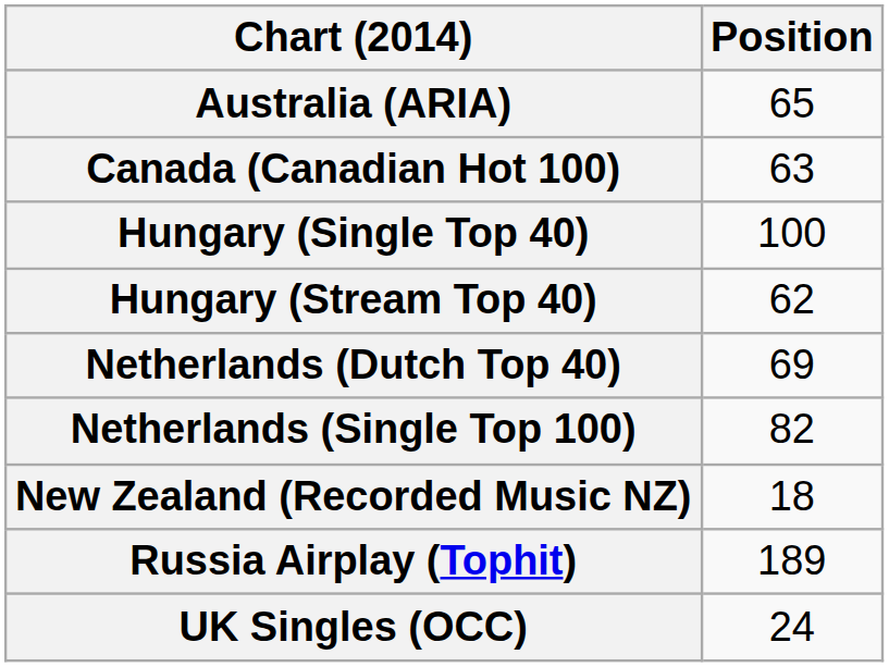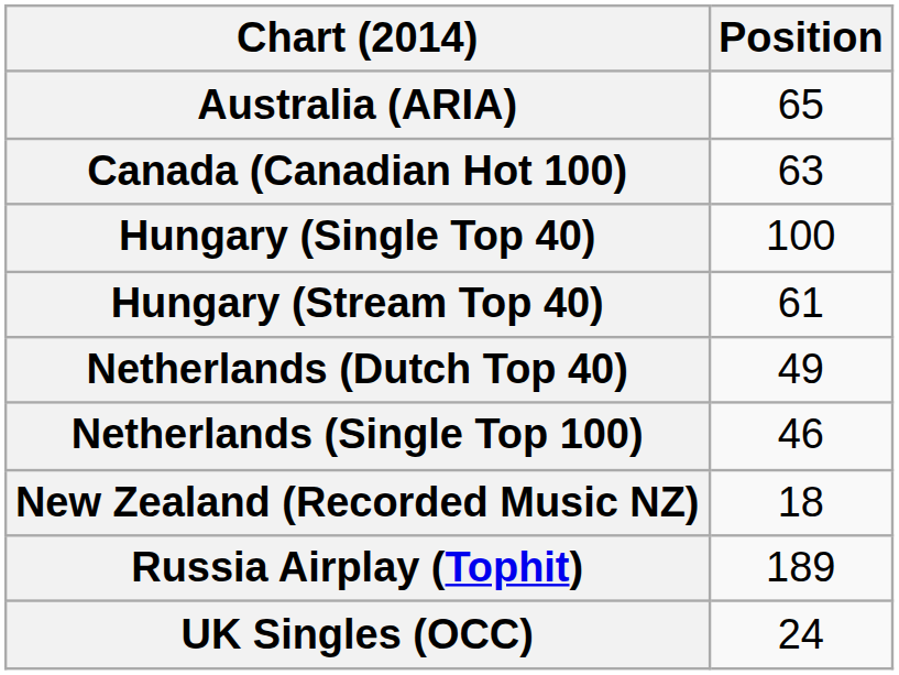Hungary (Stream Top 40) | Position: 62 -> 61
Netherlands (Dutch Top 40) | Position: 69 -> 49
Netherlands (Single Top 100) | Position: 82 -> 46
